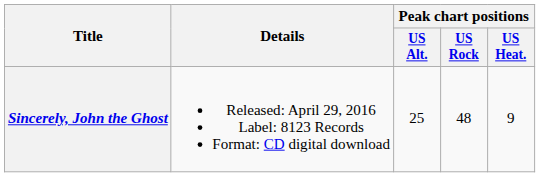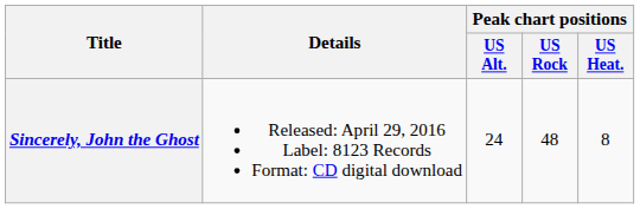Sincerely, John the Ghost | Peak chart positions / US Alt.: 25 -> 24
Sincerely, John the Ghost | Peak chart positions / US Heat.: 9 -> 8
